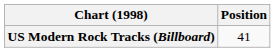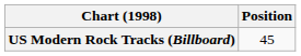US Modern Rock Tracks (Billboard) | Position: 41 -> 45
